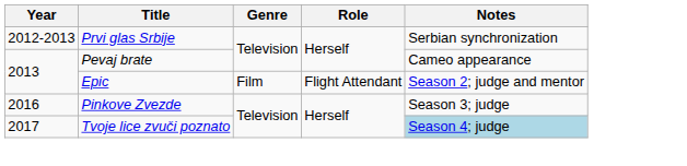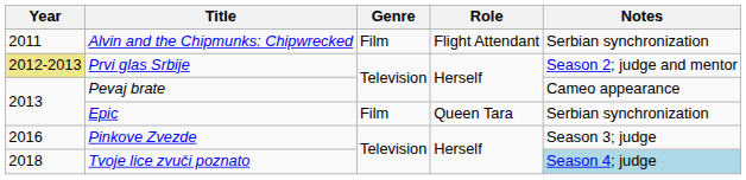+ row: 2011 | Alvin and the Chipmunks: Chipwrecked | Film | Flight Attendant | Serbian synchronization
Prvi glas Srbije | Year: no background -> khaki background
Prvi glas Srbije | Notes: Serbian synchronization -> Season 2; judge and mentor
Epic | Role: Flight Attendant -> Queen Tara
Epic | Notes: Season 2; judge and mentor -> Serbian synchronization
Tvoje lice zvuči poznato | Year: 2017 -> 2018
